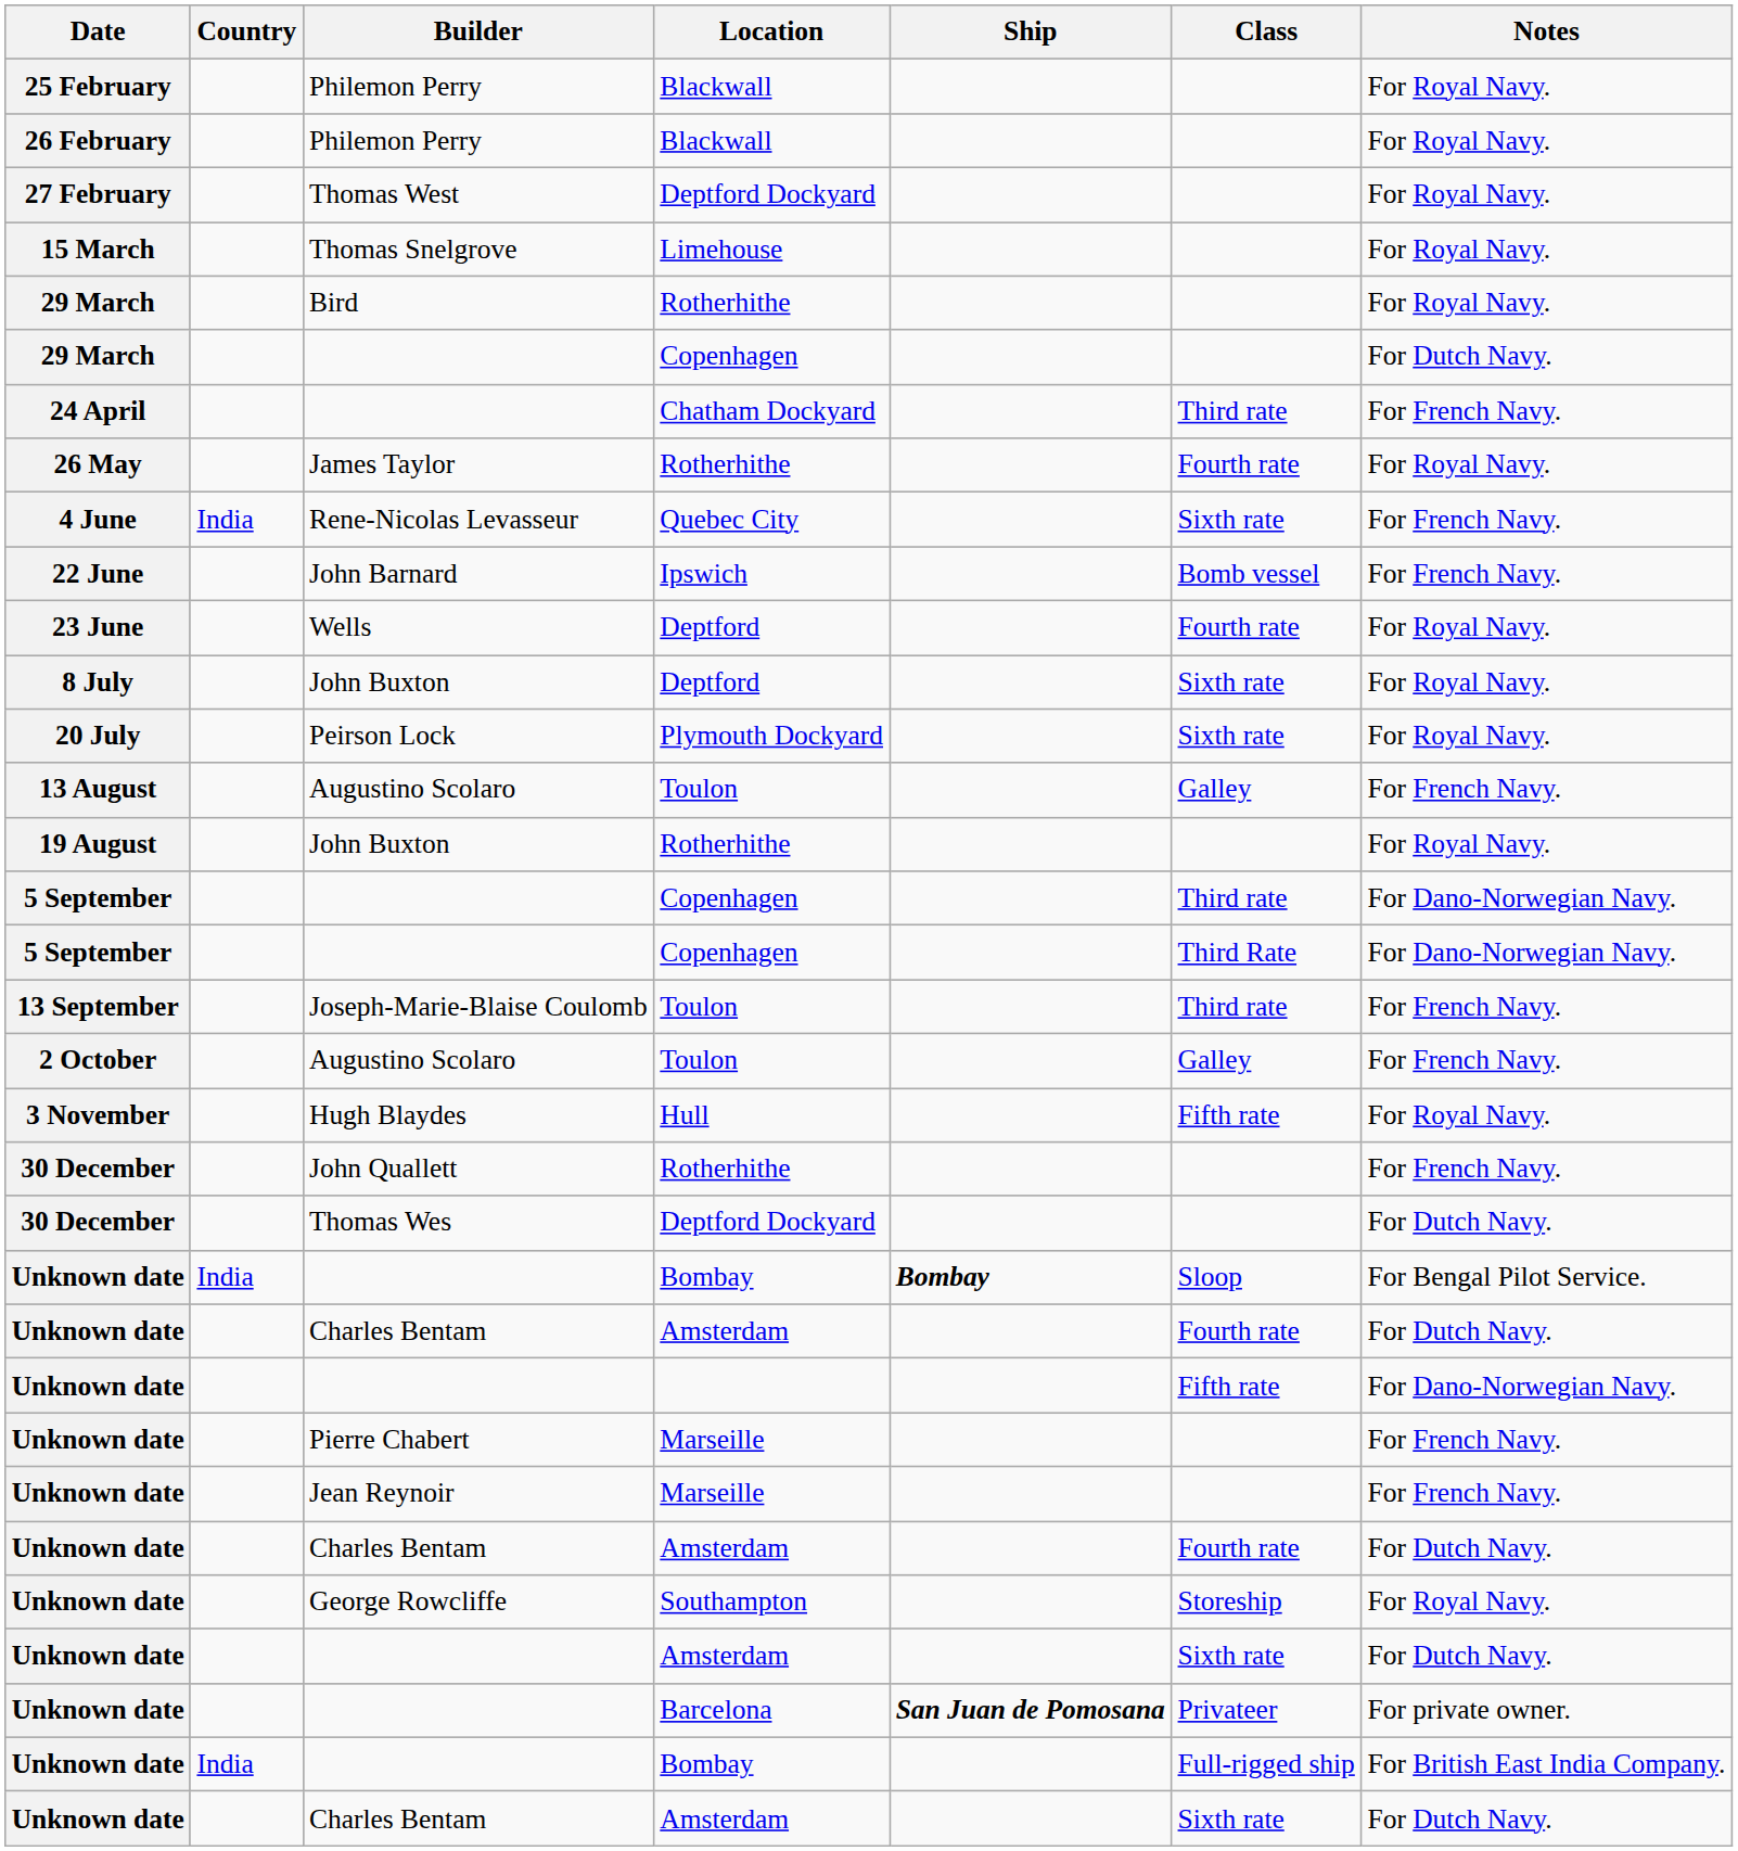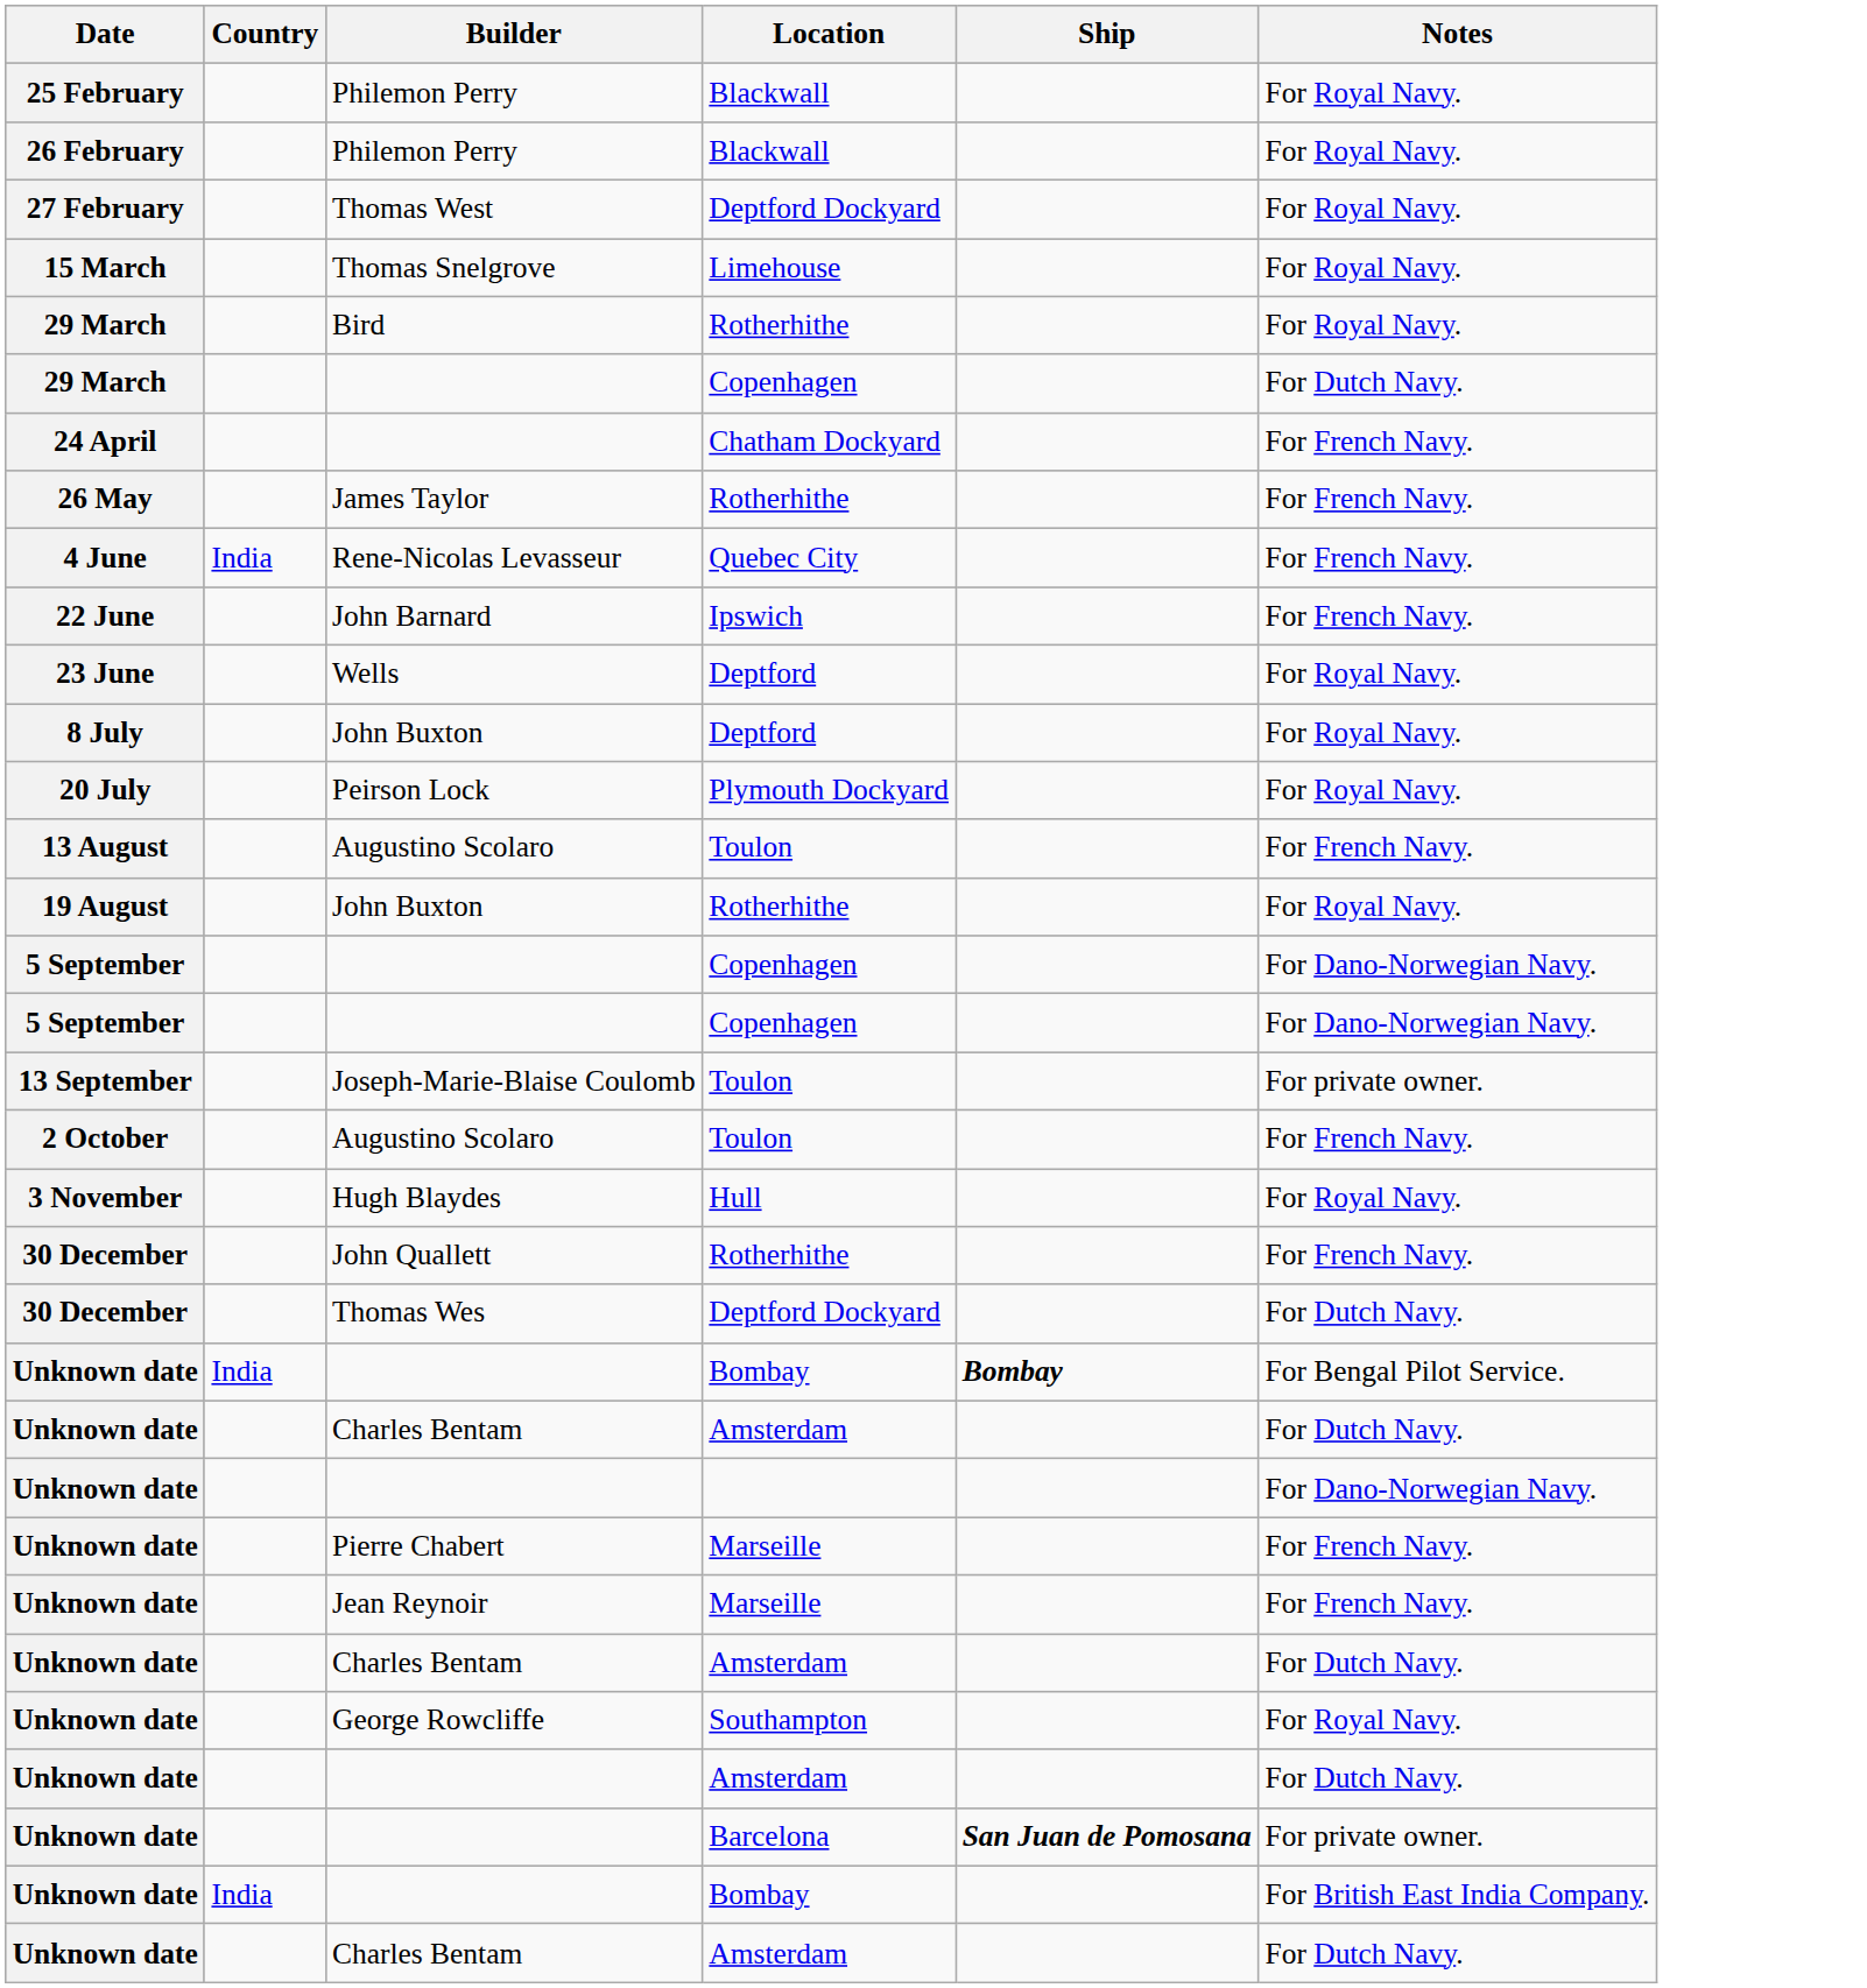- column: Class | Third rate | Fourth rate | Sixth rate | Bomb vessel | Fourth rate | Sixth rate | Sixth rate | Galley | Third rate | Third Rate | Third rate | Galley | Fifth rate | Sloop | Fourth rate | Fifth rate | Fourth rate | Storeship | Sixth rate | Privateer | Full-rigged ship | Sixth rate
26 May | Notes: For Royal Navy. -> For French Navy.
13 September | Notes: For French Navy. -> For private owner.
